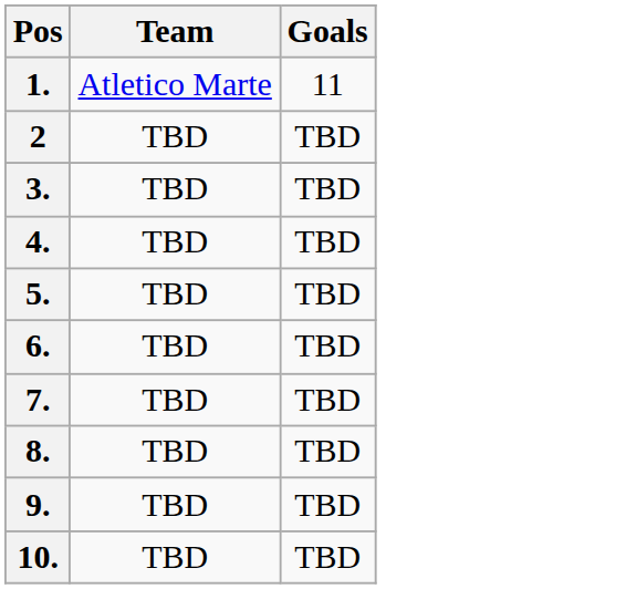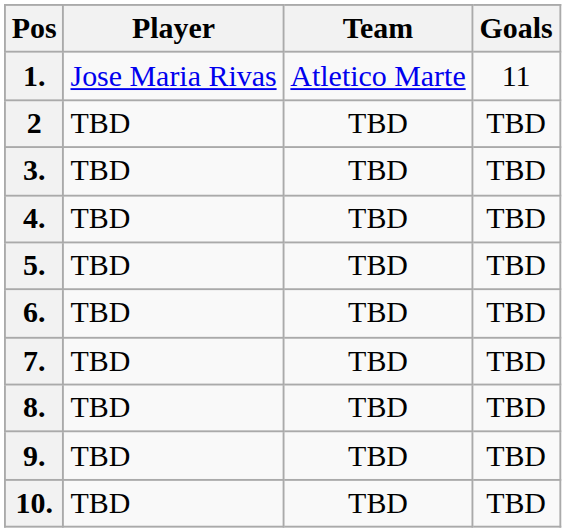+ column: Player | Jose Maria Rivas | TBD | TBD | TBD | TBD | TBD | TBD | TBD | TBD | TBD
